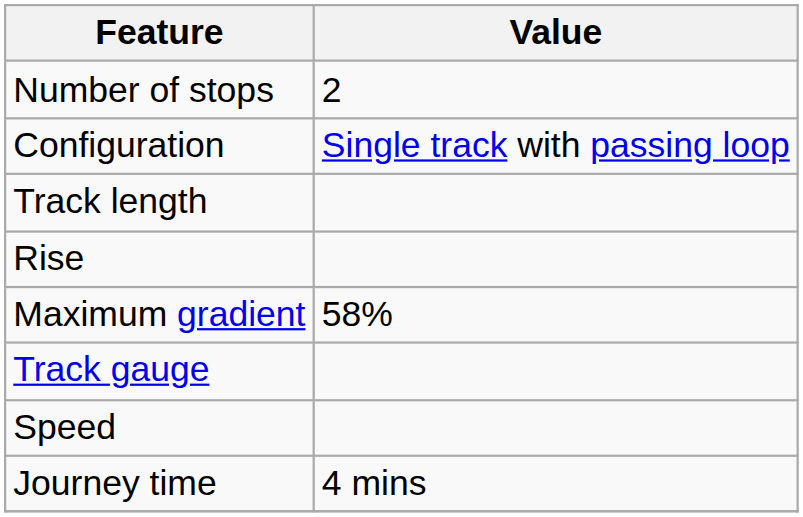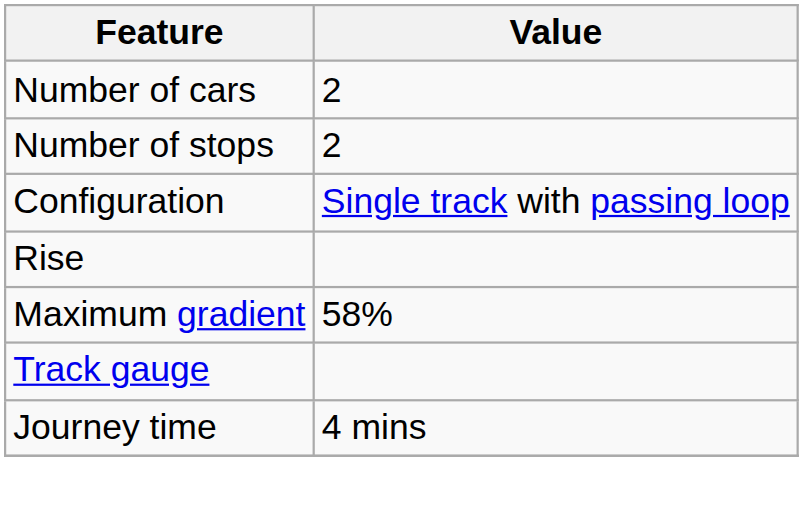+ row: Number of cars | 2
- row: Track length
- row: Speed
